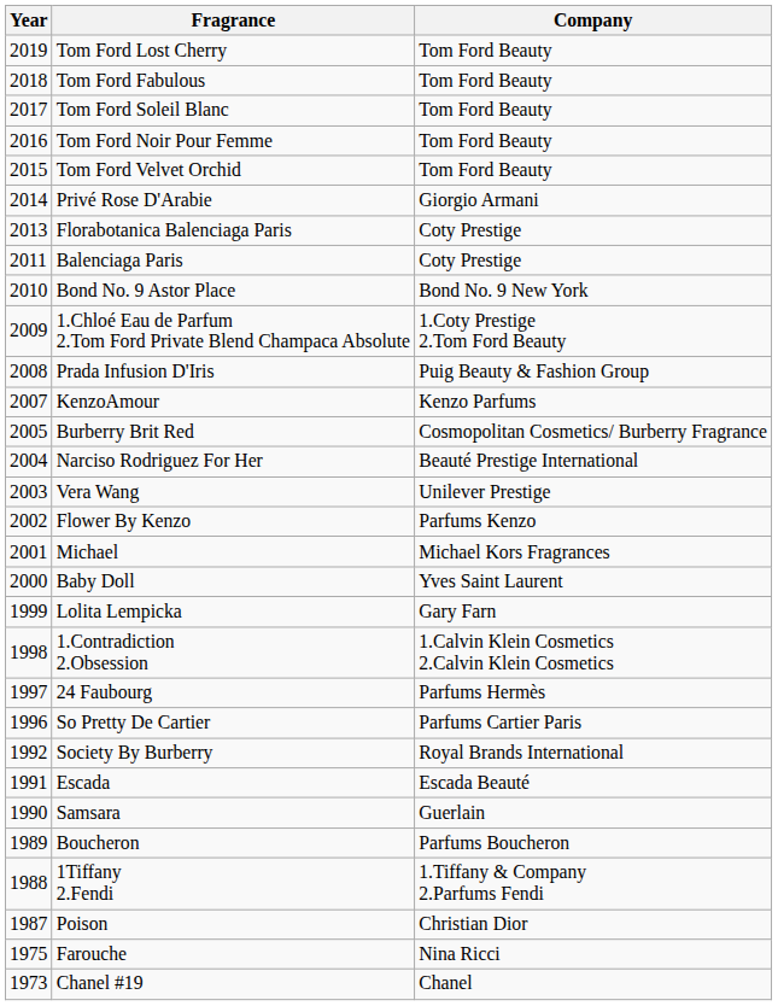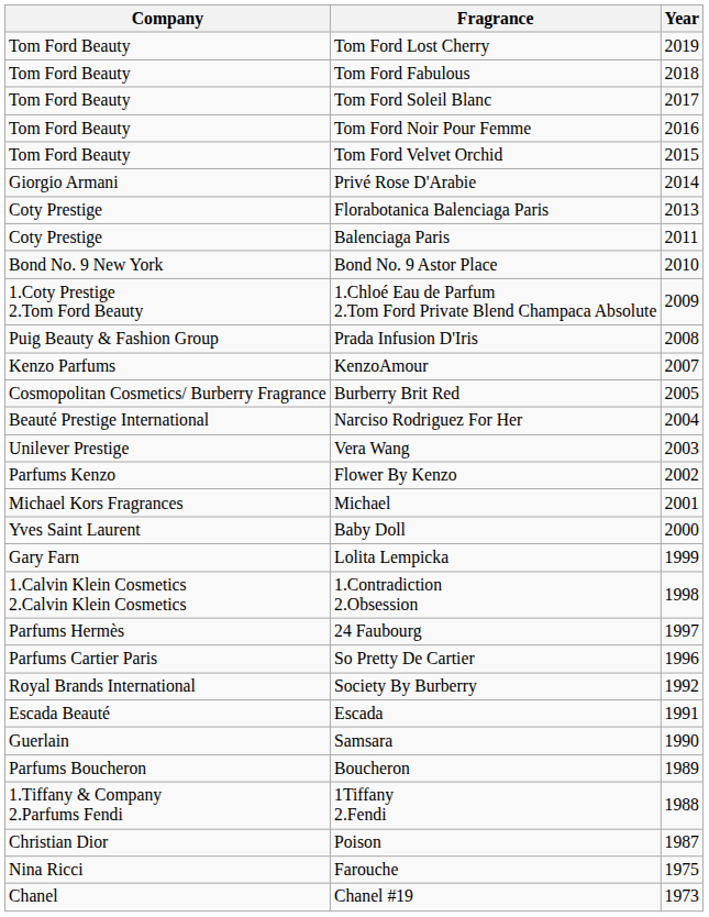columns swapped: Year <-> Company
